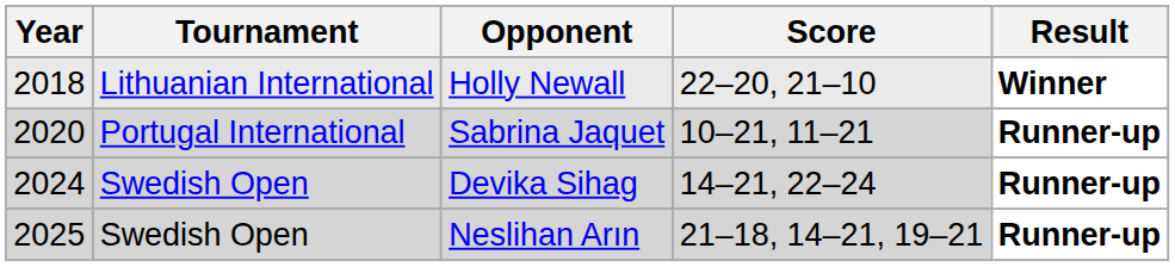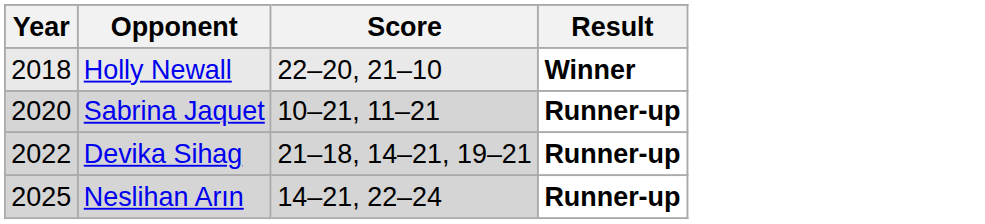- column: Tournament | Lithuanian International | Portugal International | Swedish Open | Swedish Open
Devika Sihag | Year: 2024 -> 2022
Devika Sihag | Score: 14–21, 22–24 -> 21–18, 14–21, 19–21
Neslihan Arın | Score: 21–18, 14–21, 19–21 -> 14–21, 22–24
